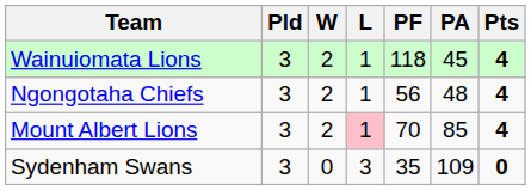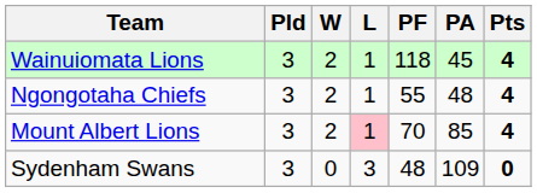Ngongotaha Chiefs | PF: 56 -> 55
Sydenham Swans | PF: 35 -> 48
